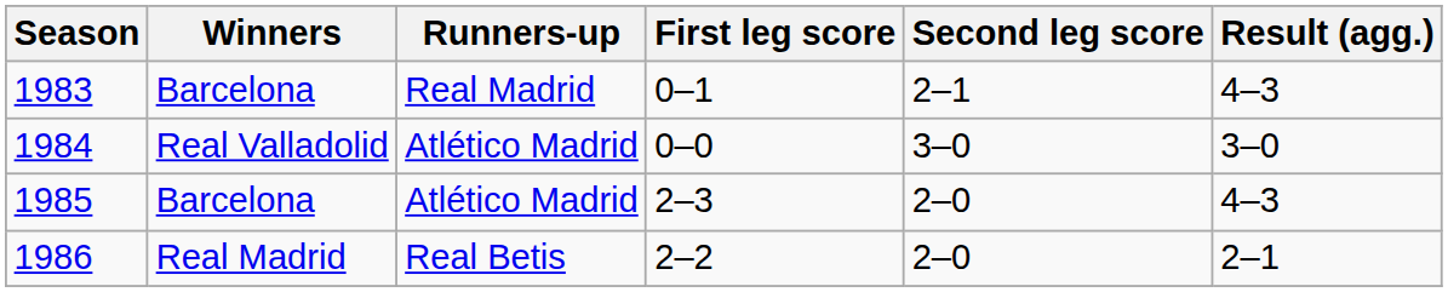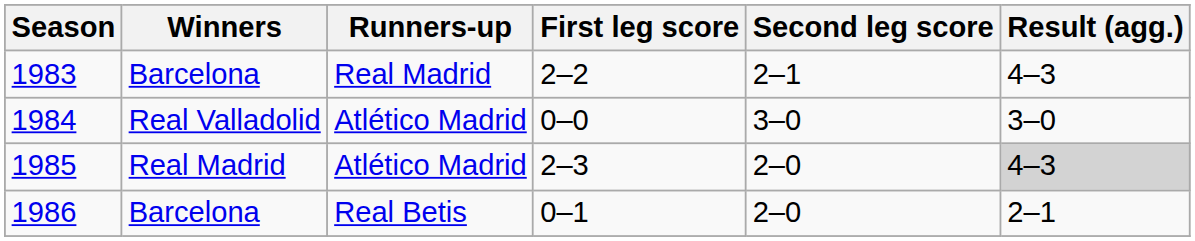1983 | First leg score: 0–1 -> 2–2
1985 | Winners: Barcelona -> Real Madrid
1985 | Result (agg.): no background -> lightgrey background
1986 | Winners: Real Madrid -> Barcelona
1986 | First leg score: 2–2 -> 0–1
